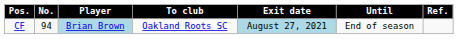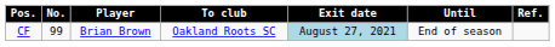CF | No.: 94 -> 99
CF | Player: lightblue background -> no background
